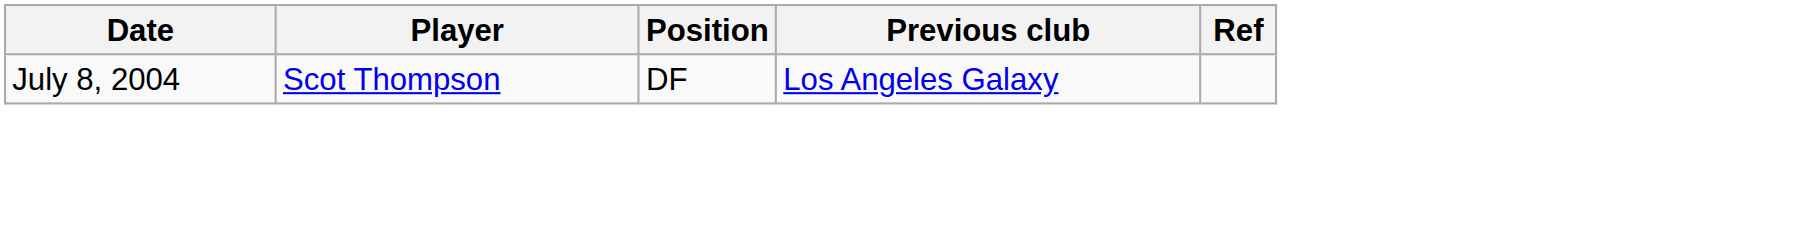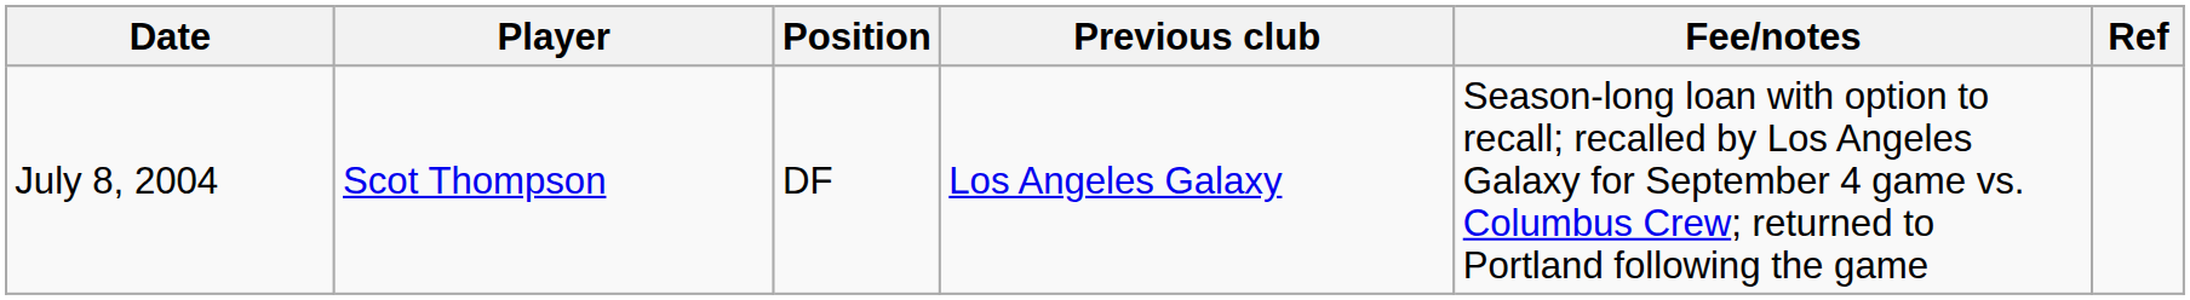+ column: Fee/notes | Season-long loan with option to recall; recalled by Los Angeles Galaxy for September 4 game vs. Columbus Crew; returned to Portland following the game
